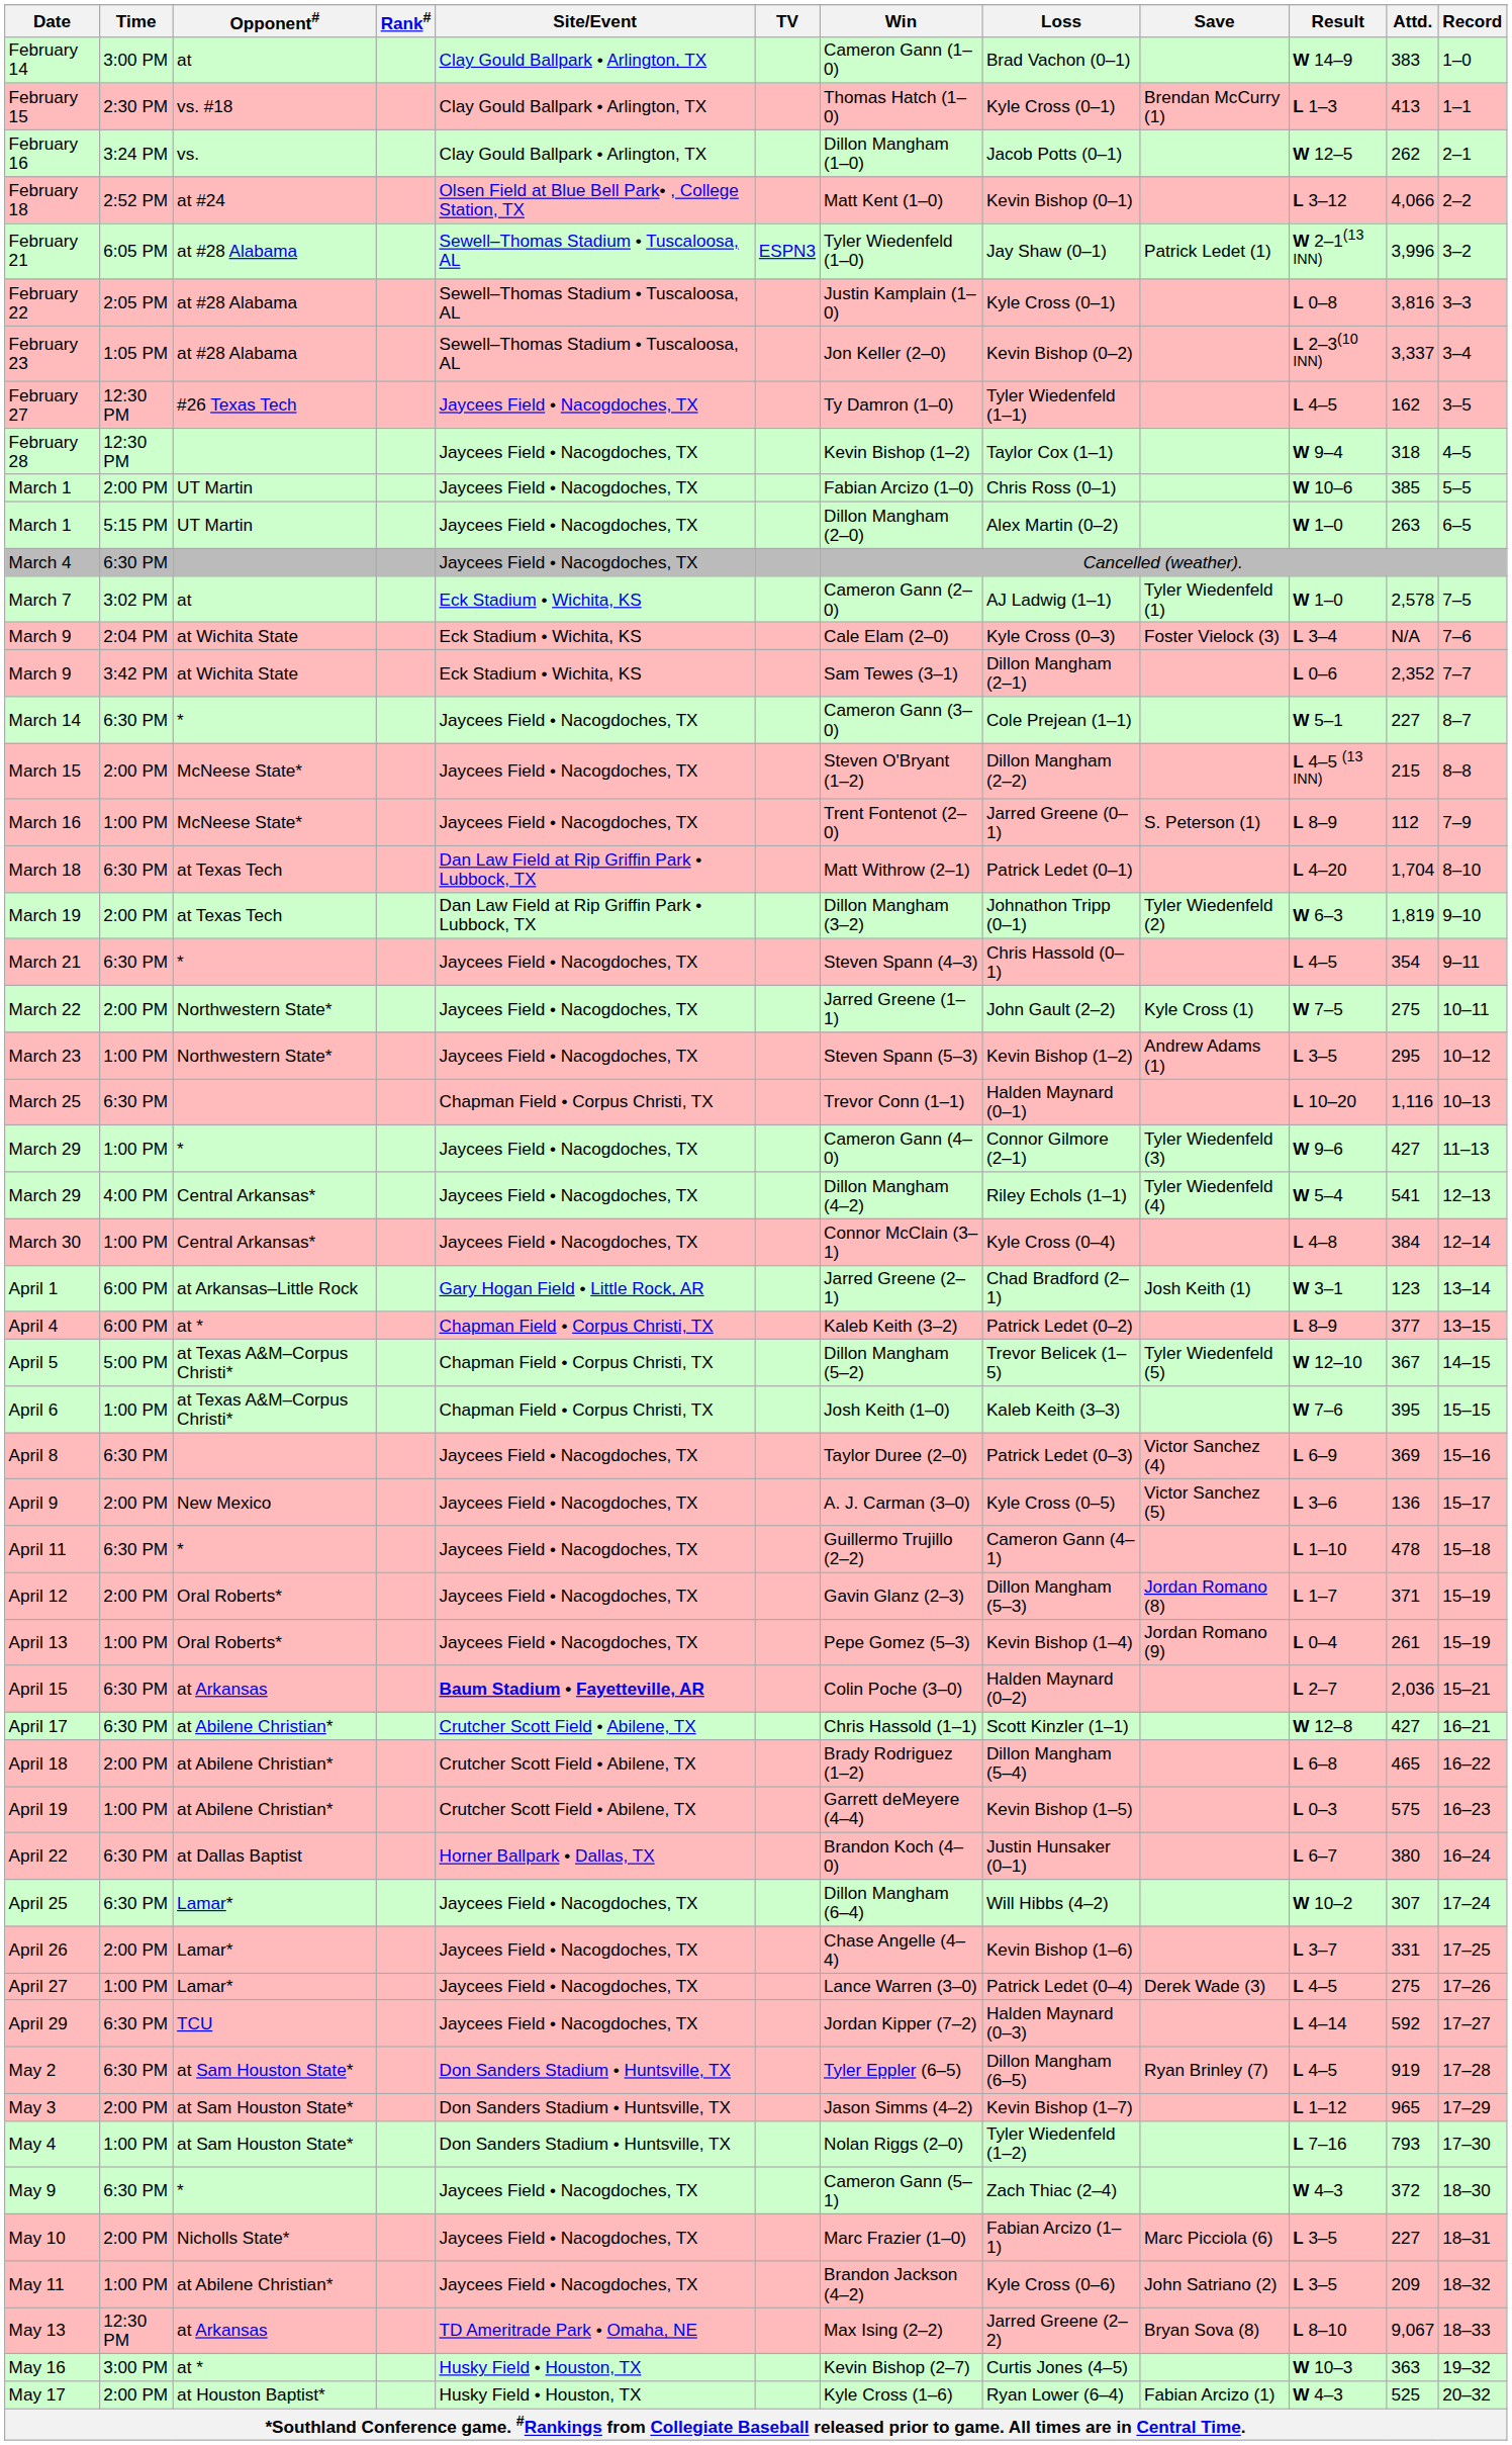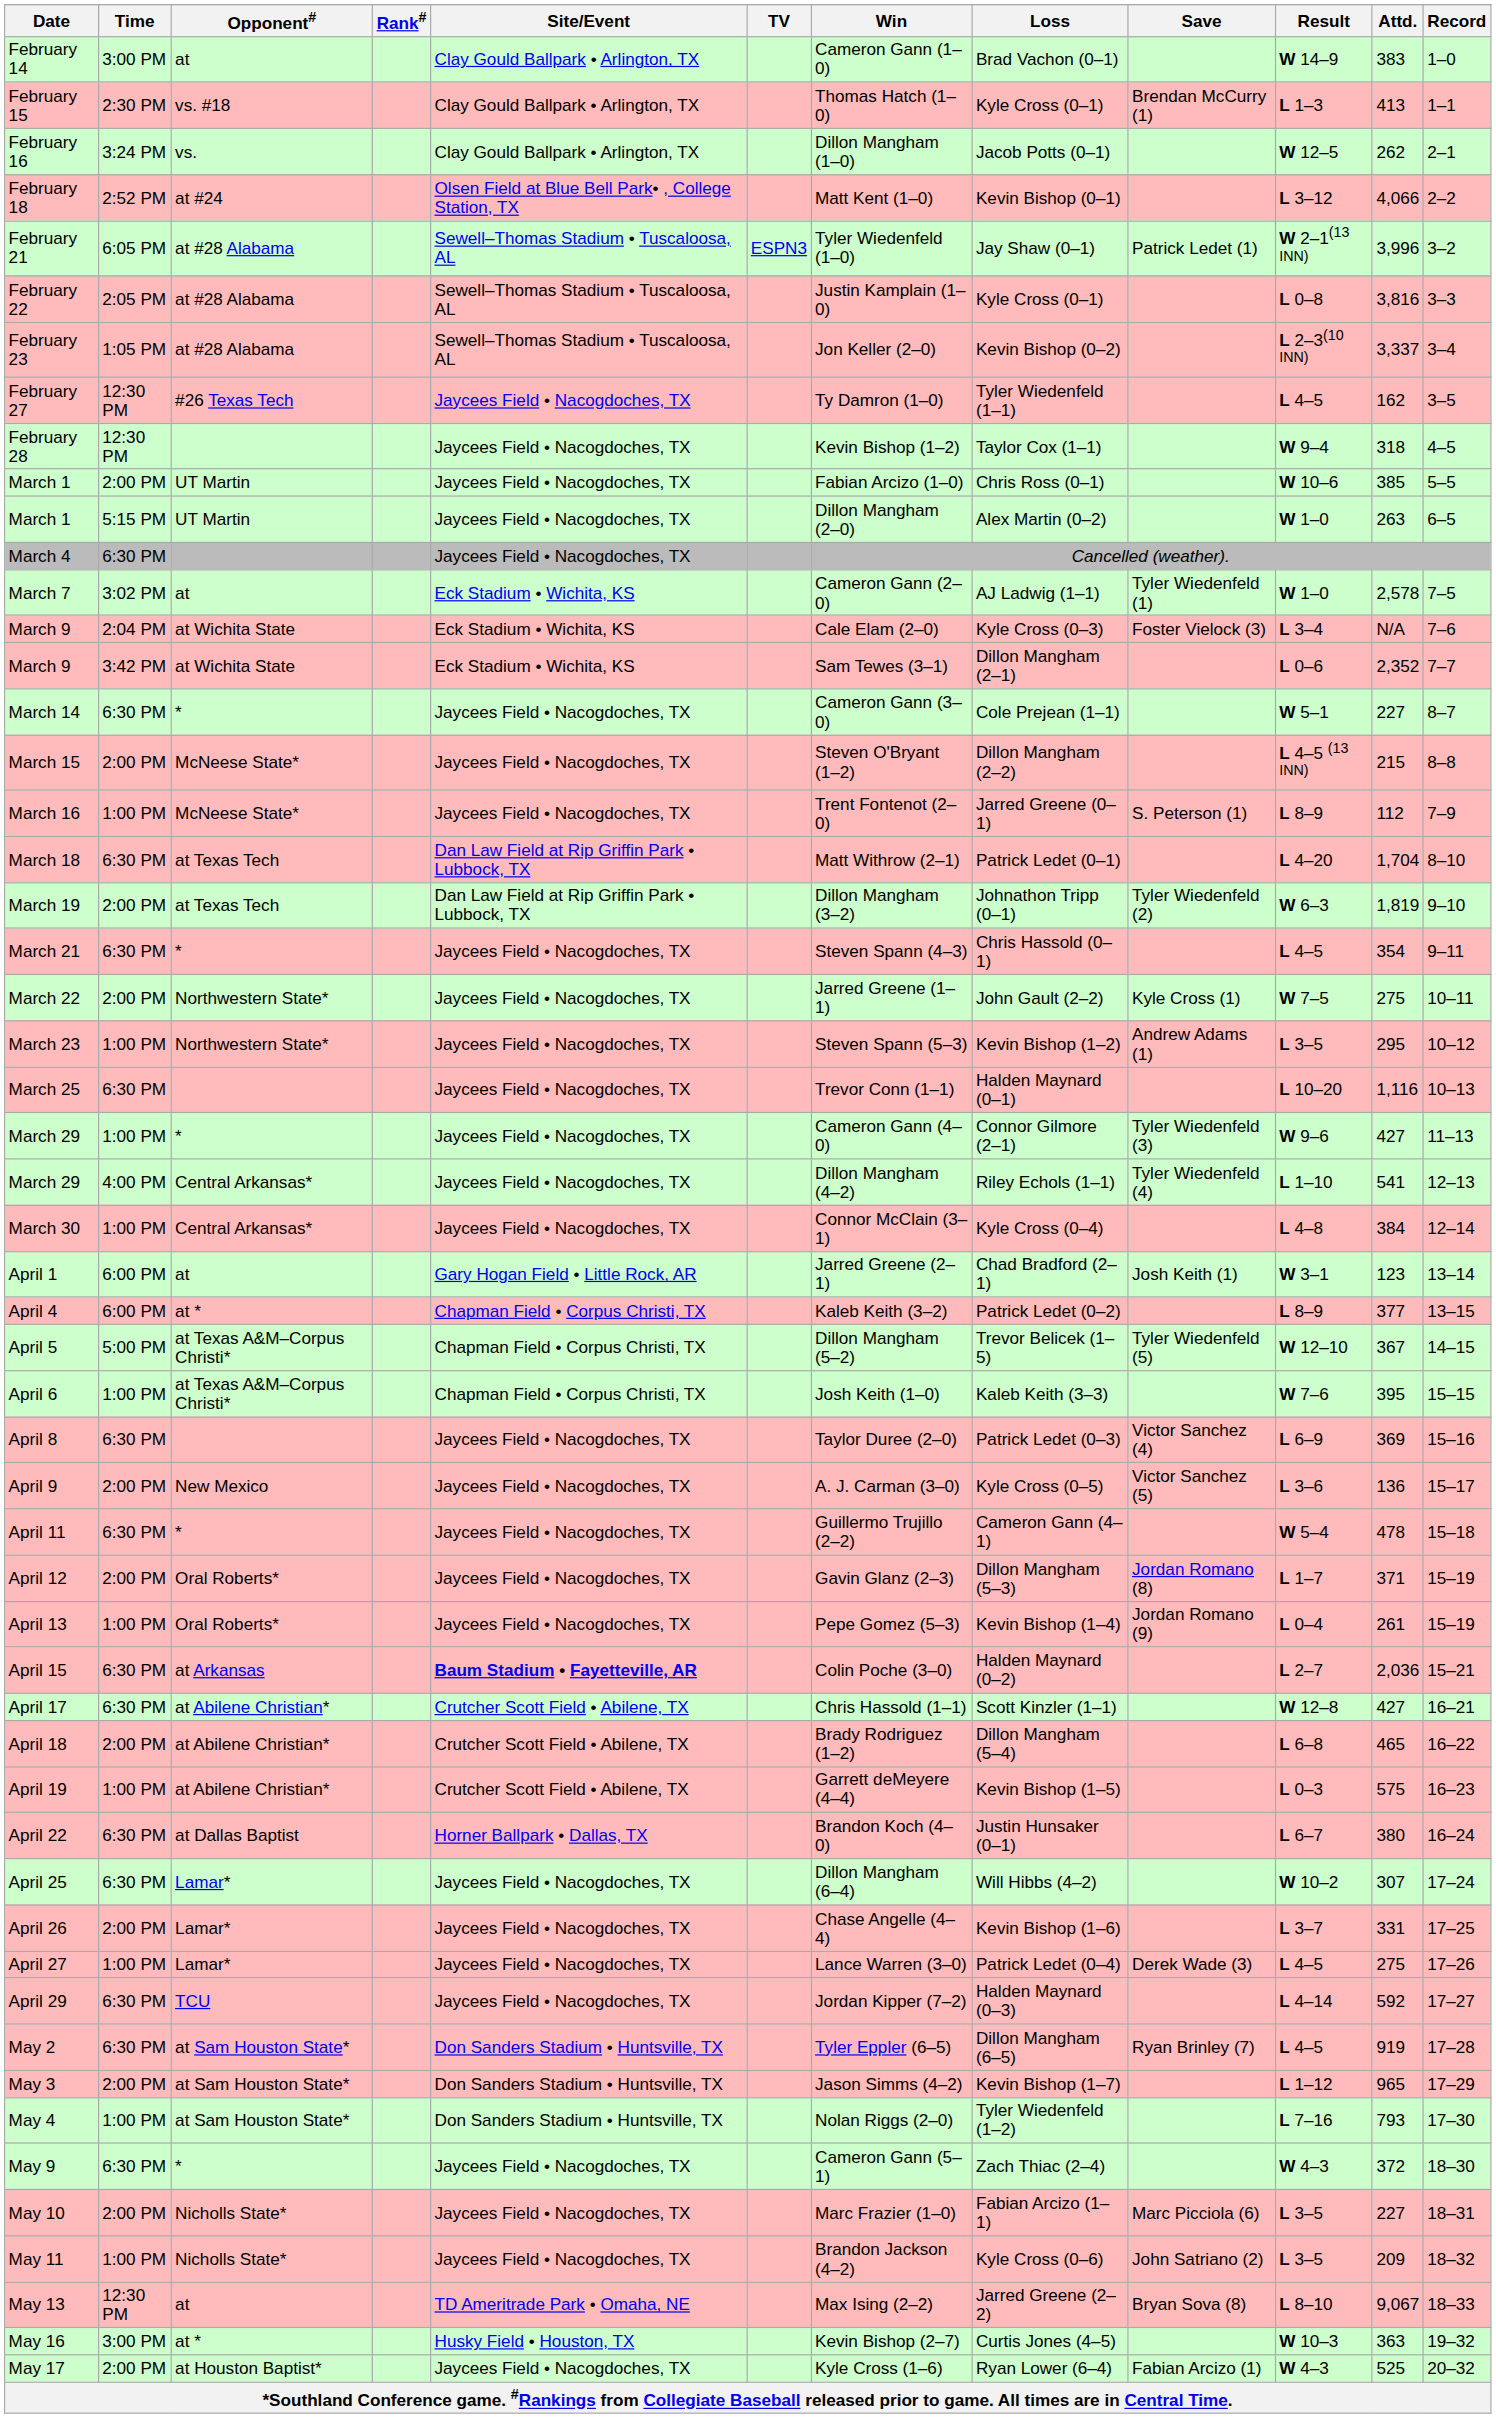March 25 | Site/Event: Chapman Field • Corpus Christi, TX -> Jaycees Field • Nacogdoches, TX
March 29 / 4:00 PM | Result: W 5–4 -> L 1–10
April 1 | Opponent#: at Arkansas–Little Rock -> at
April 11 | Result: L 1–10 -> W 5–4
May 11 | Opponent#: at Abilene Christian* -> Nicholls State*
May 13 | Opponent#: at Arkansas -> at
May 17 | Site/Event: Husky Field • Houston, TX -> Jaycees Field • Nacogdoches, TX
